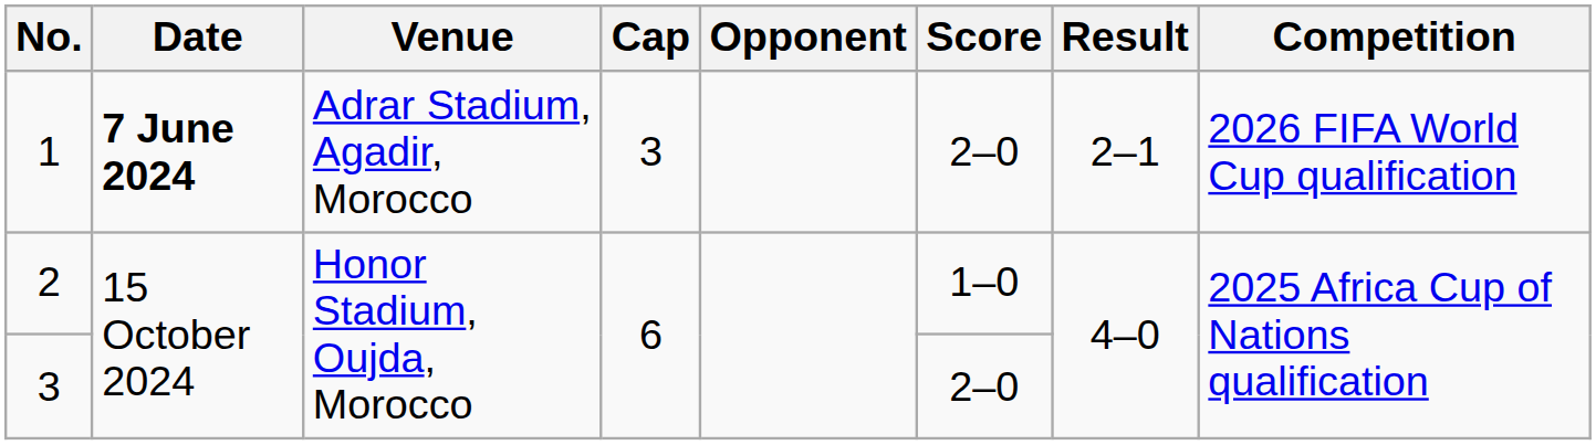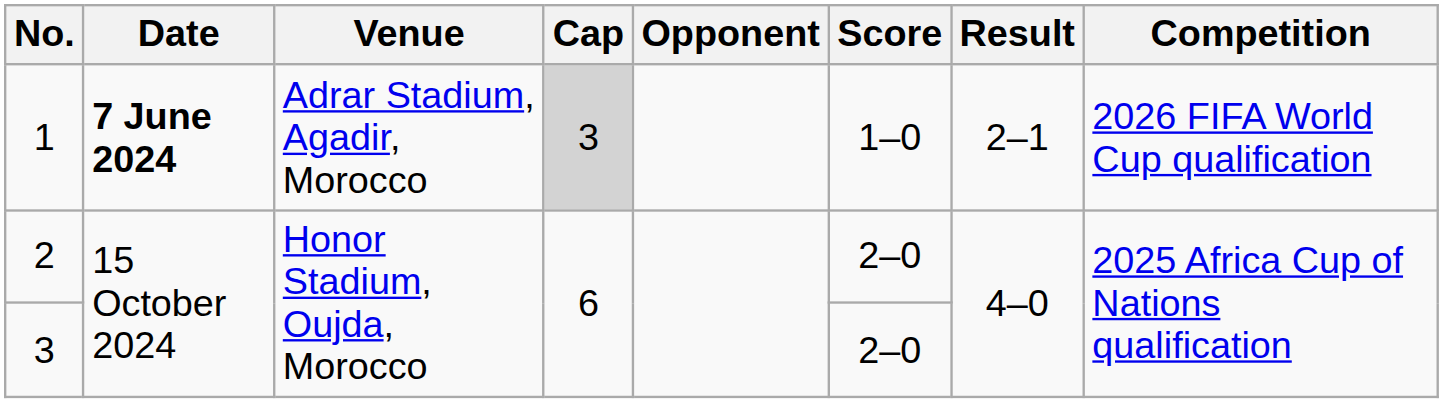1 | Cap: no background -> lightgrey background
1 | Score: 2–0 -> 1–0
2 | Score: 1–0 -> 2–0
